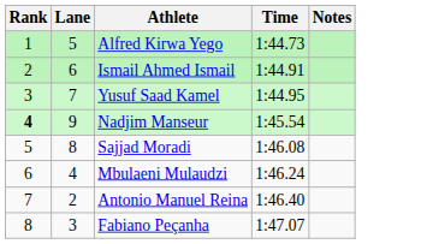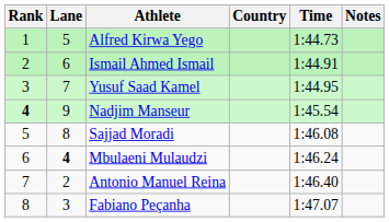+ column: Country
Mbulaeni Mulaudzi | Lane: normal -> bold
